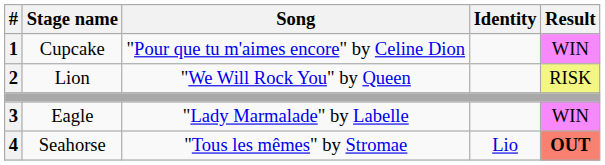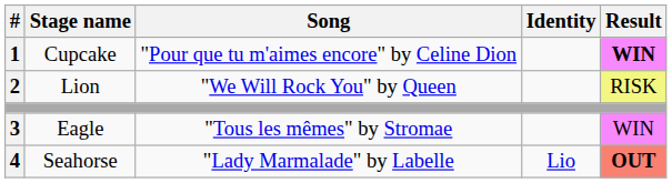Cupcake | Result: normal -> bold
Eagle | Song: "Lady Marmalade" by Labelle -> "Tous les mêmes" by Stromae
Seahorse | Song: "Tous les mêmes" by Stromae -> "Lady Marmalade" by Labelle
